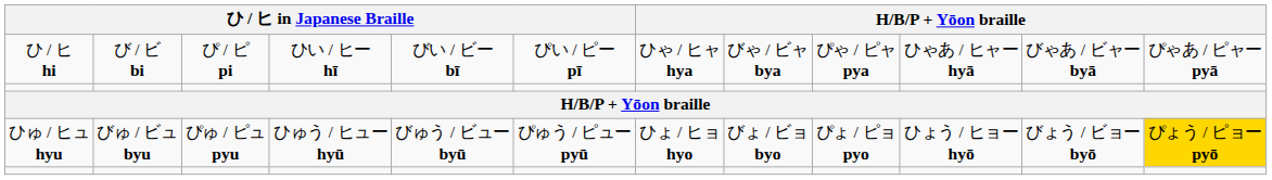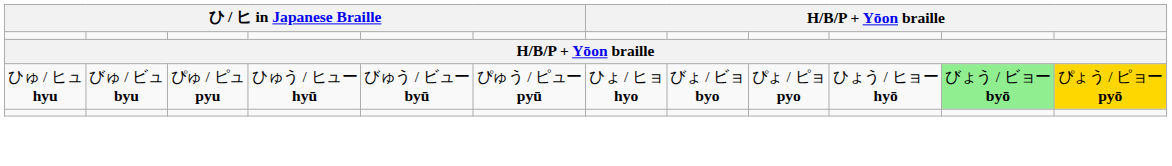- row: ひ / ヒ hi | び / ビ bi | ぴ / ピ pi | ひい / ヒー hī | びい / ビー bī | ぴい / ピー pī | ひゃ / ヒャ hya | びゃ / ビャ bya | ぴゃ / ピャ pya | ひゃあ / ヒャー hyā | びゃあ / ビャー byā | ぴゃあ / ピャー pyā
ひゅ / ヒュ hyu | column 11: no background -> lightgreen background
